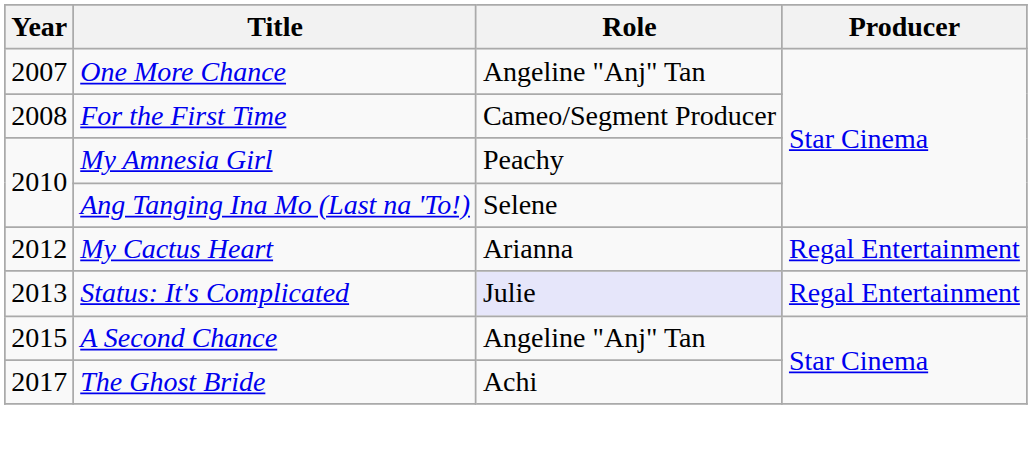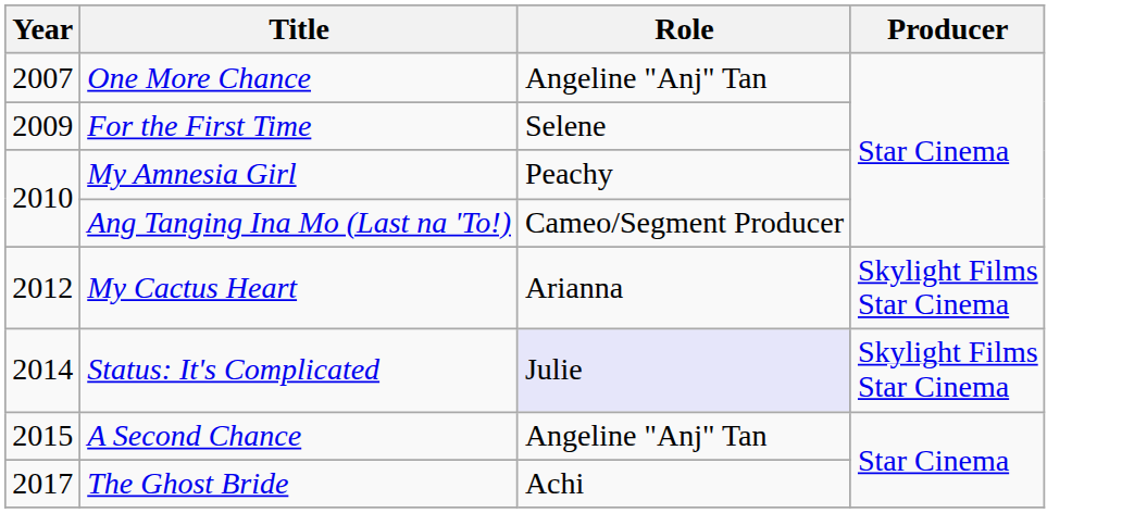For the First Time | Year: 2008 -> 2009
For the First Time | Role: Cameo/Segment Producer -> Selene
Ang Tanging Ina Mo (Last na 'To!) | Role: Selene -> Cameo/Segment Producer
My Cactus Heart | Producer: Regal Entertainment -> Skylight Films Star Cinema
Status: It's Complicated | Year: 2013 -> 2014
Status: It's Complicated | Producer: Regal Entertainment -> Skylight Films Star Cinema
